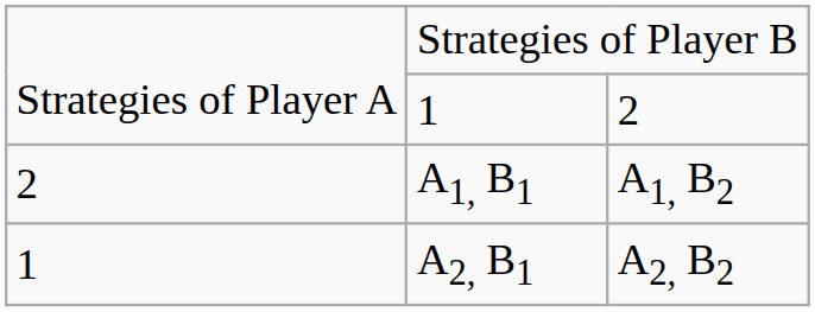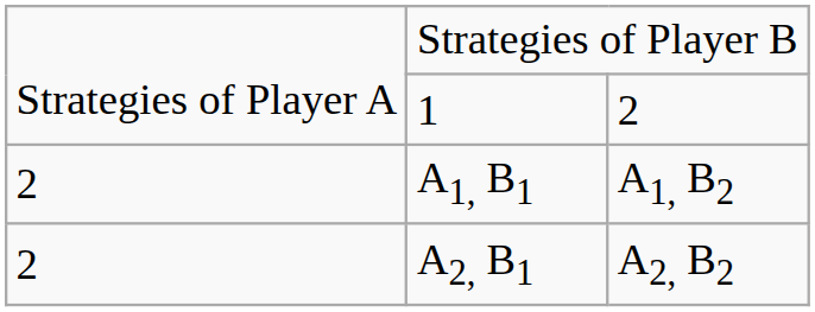A2, B1 | column 1: 1 -> 2
